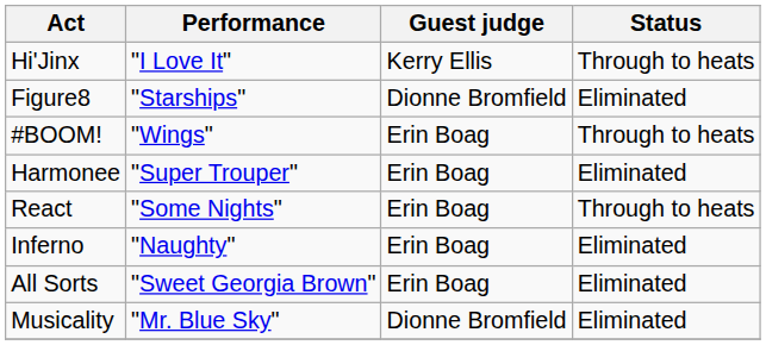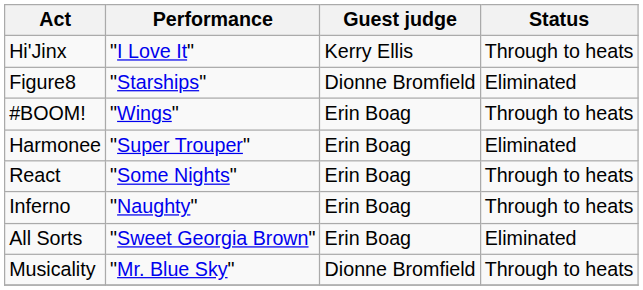Inferno | Status: Eliminated -> Through to heats
Musicality | Status: Eliminated -> Through to heats
